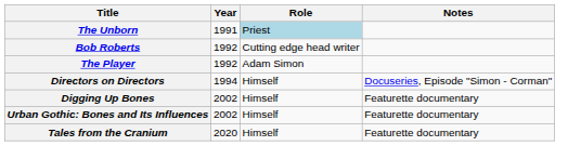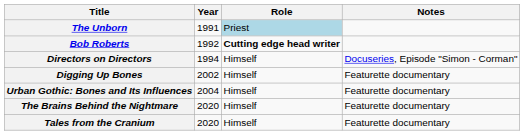Bob Roberts | Role: normal -> bold
- row: The Player | 1992 | Adam Simon
Urban Gothic: Bones and Its Influences | Year: 2002 -> 2004
+ row: The Brains Behind the Nightmare | 2020 | Himself | Featurette documentary
